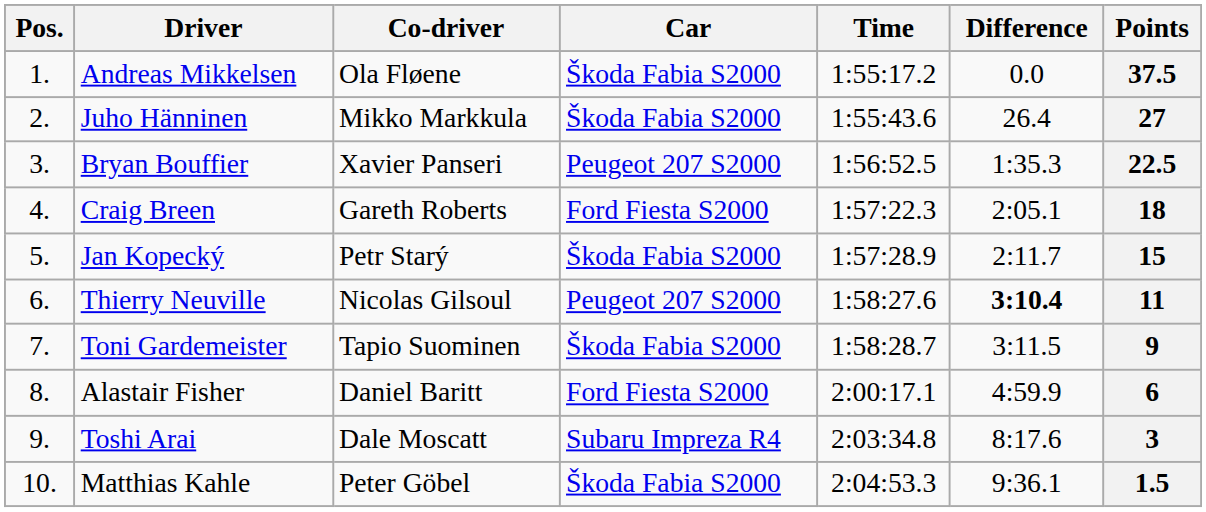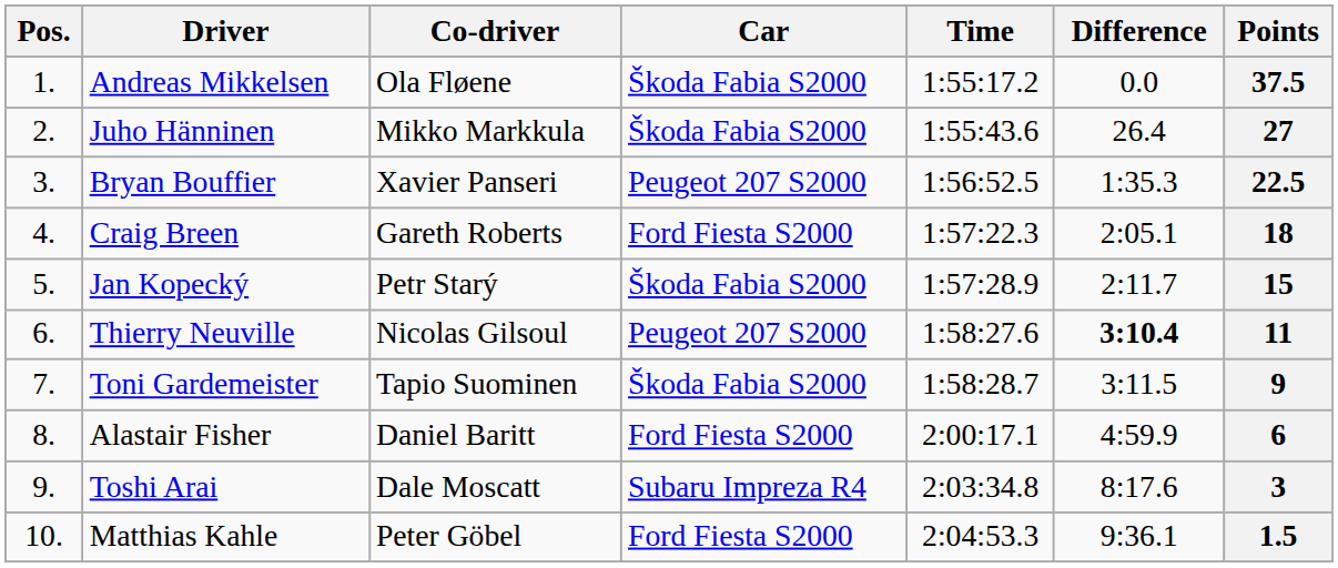Matthias Kahle | Car: Škoda Fabia S2000 -> Ford Fiesta S2000
